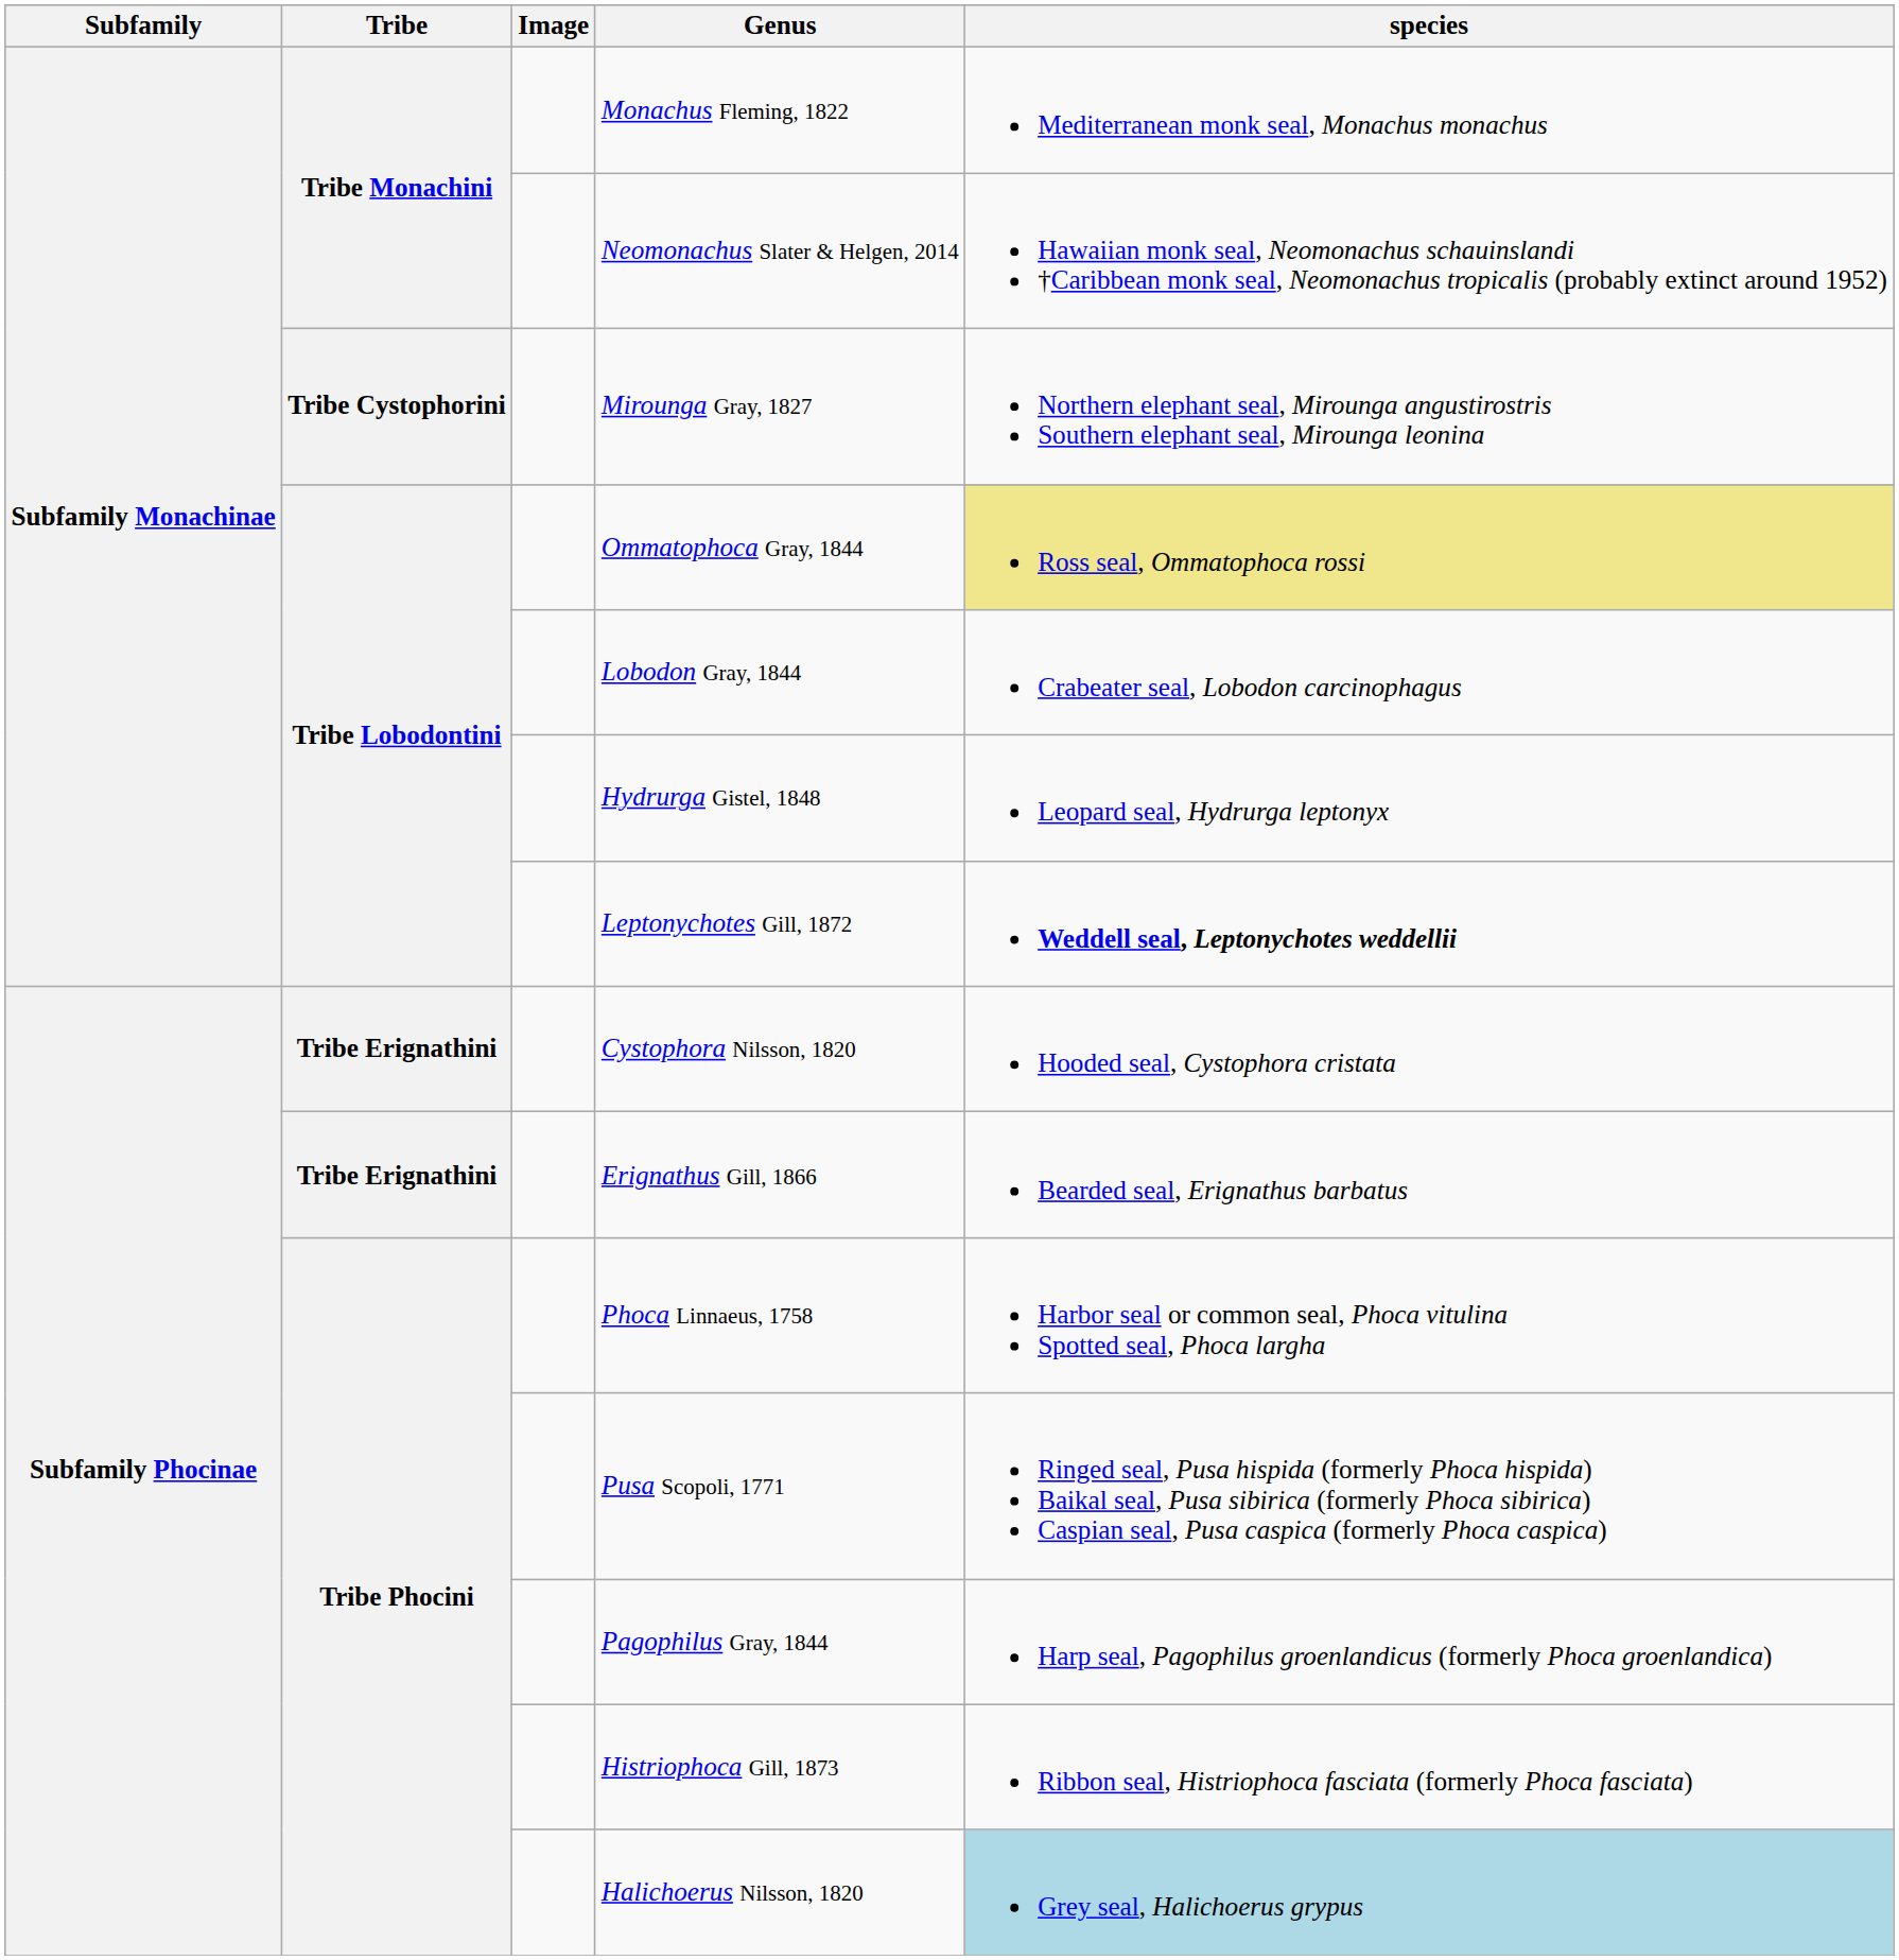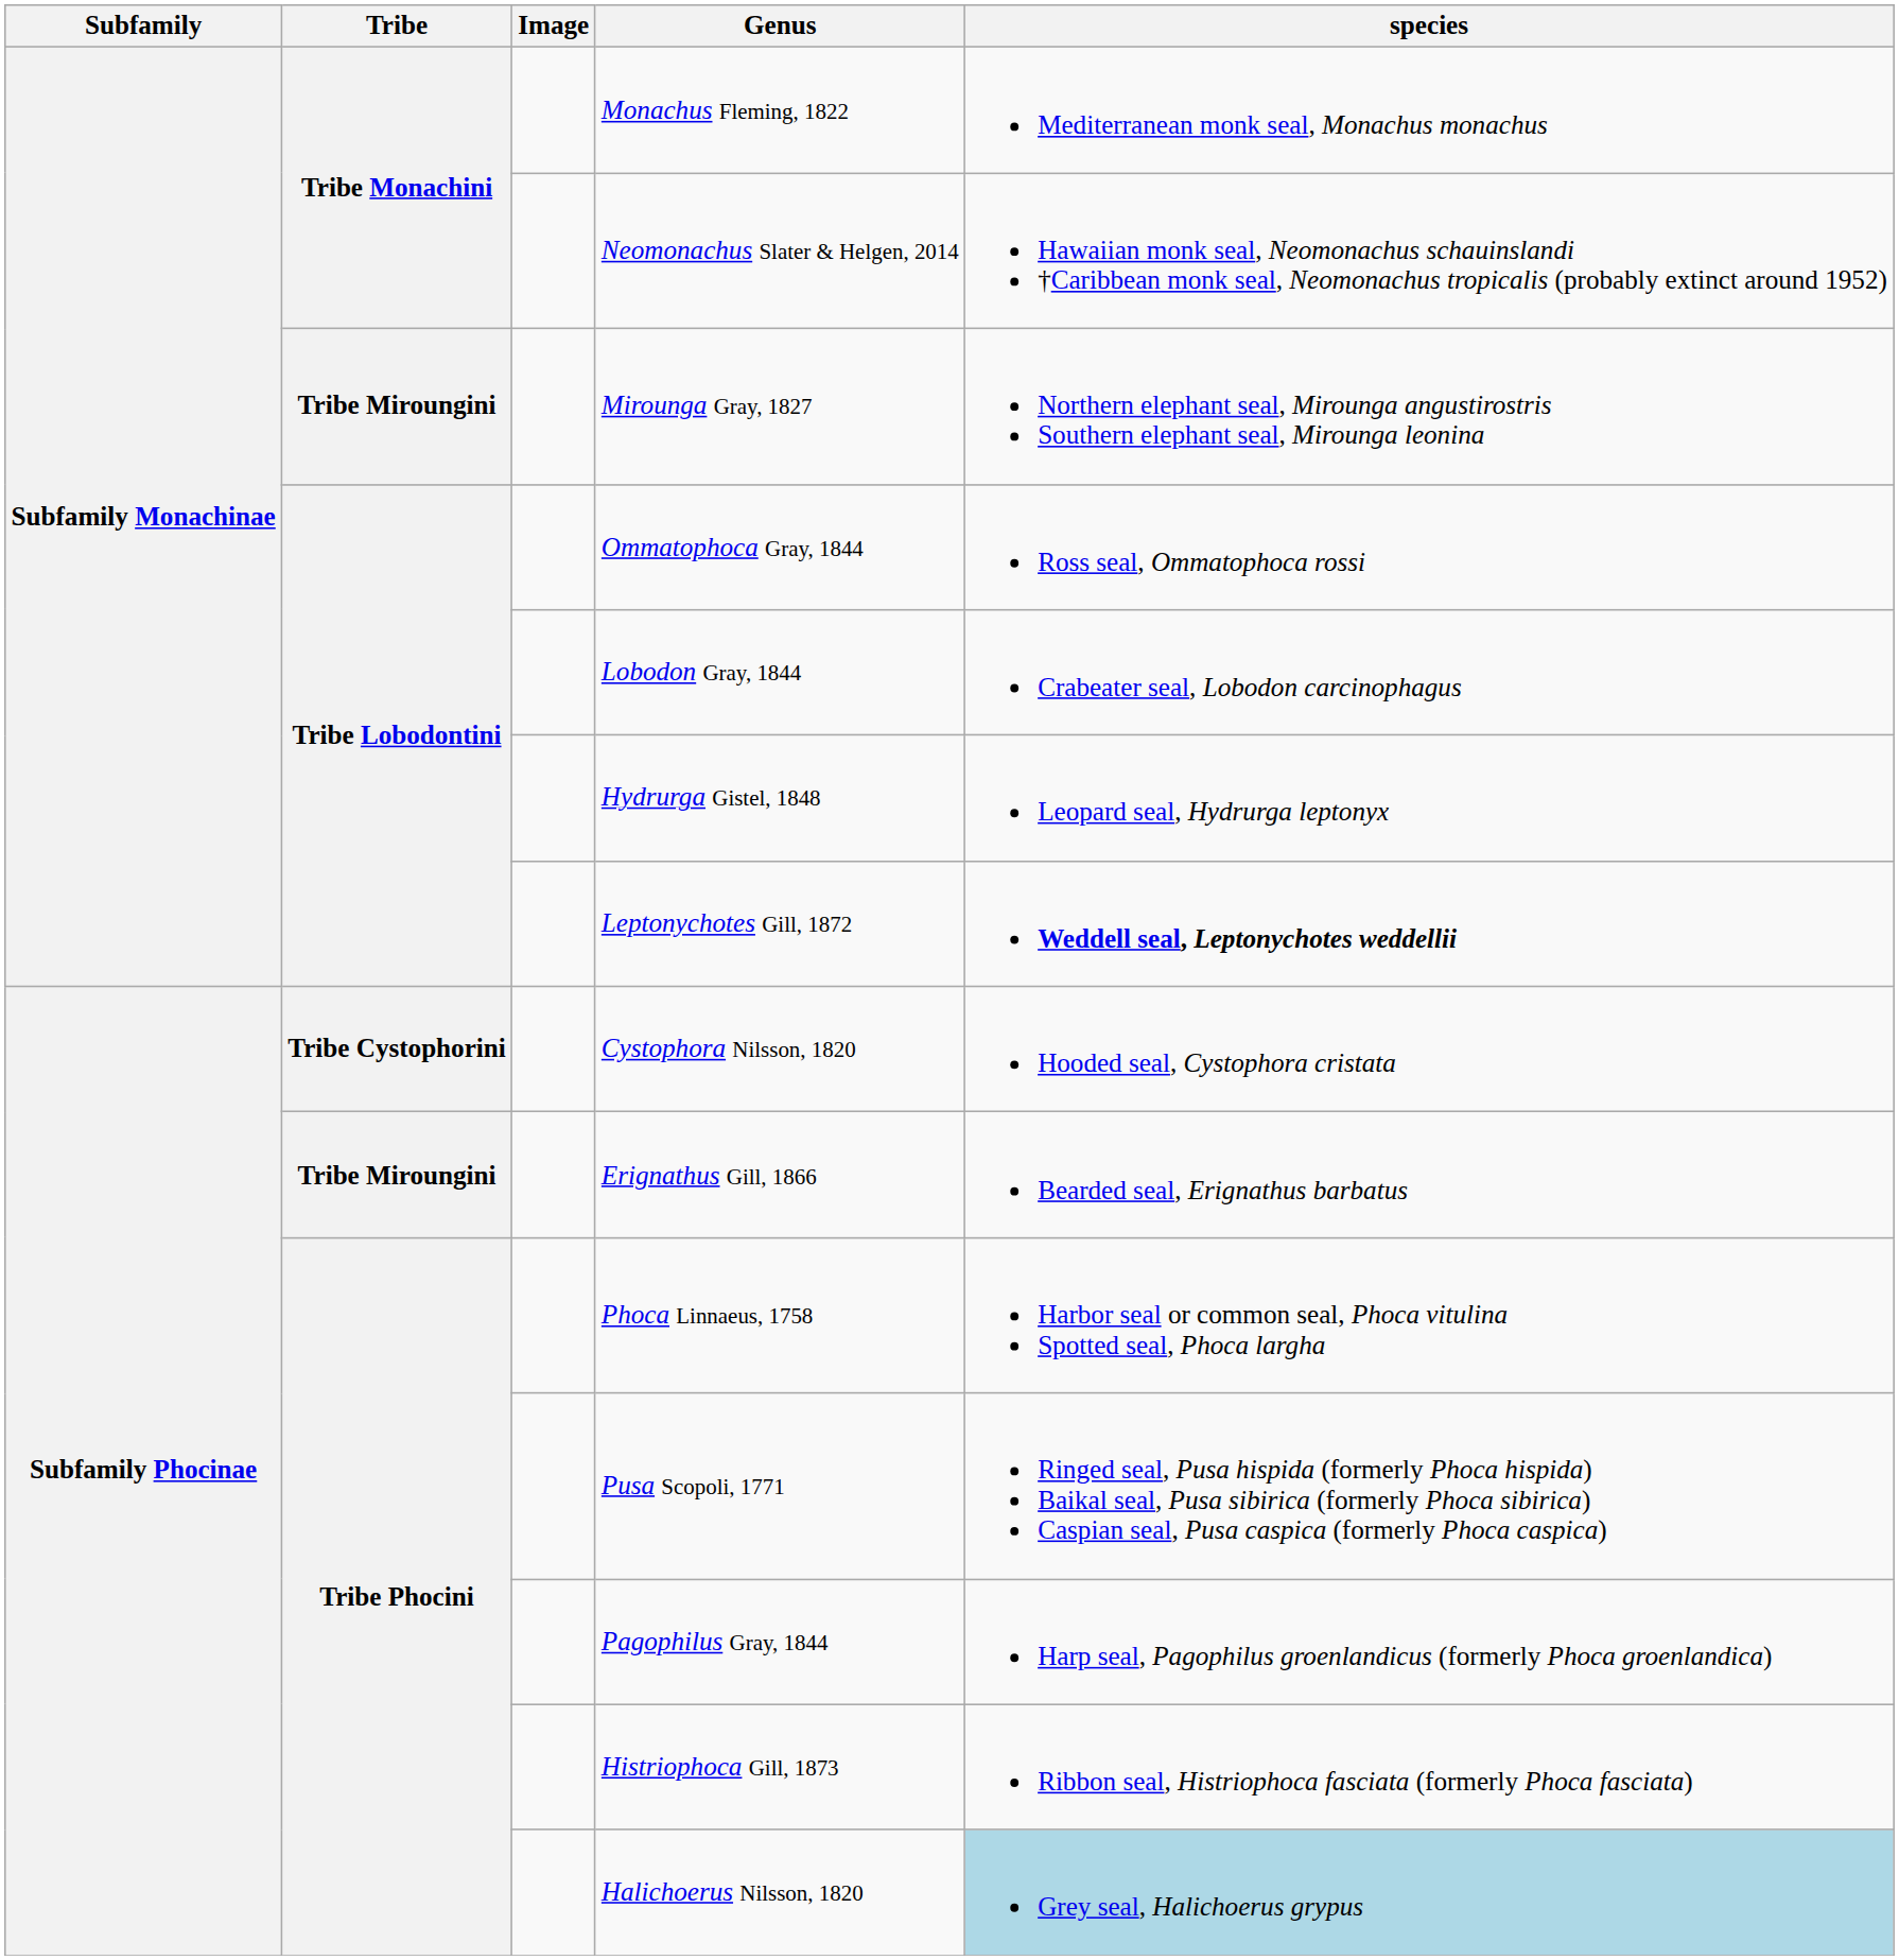Mirounga Gray, 1827 | Tribe: Tribe Cystophorini -> Tribe Miroungini
Ommatophoca Gray, 1844 | species: khaki background -> no background
Cystophora Nilsson, 1820 | Tribe: Tribe Erignathini -> Tribe Cystophorini
Erignathus Gill, 1866 | Tribe: Tribe Erignathini -> Tribe Miroungini
